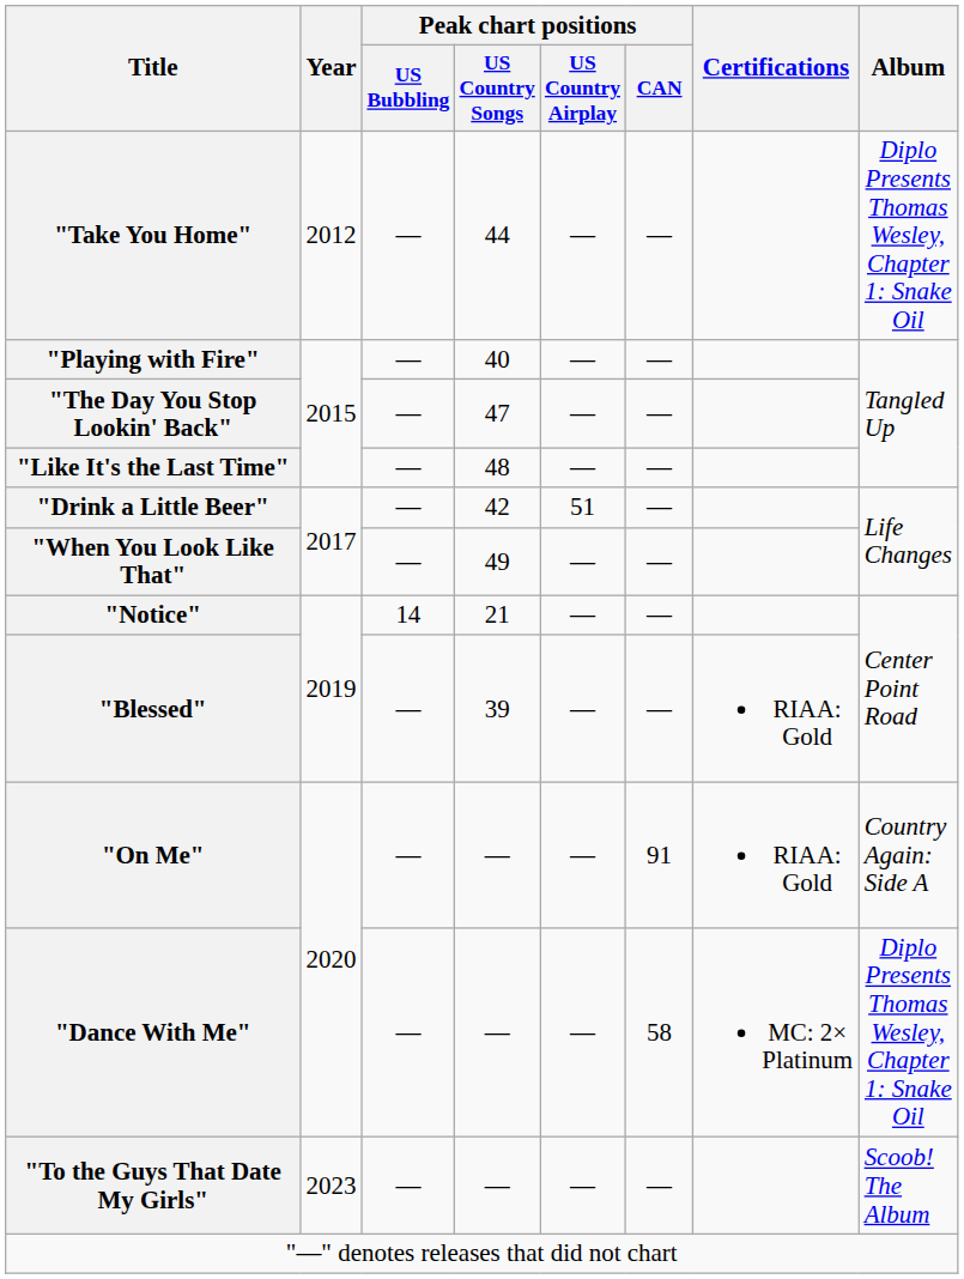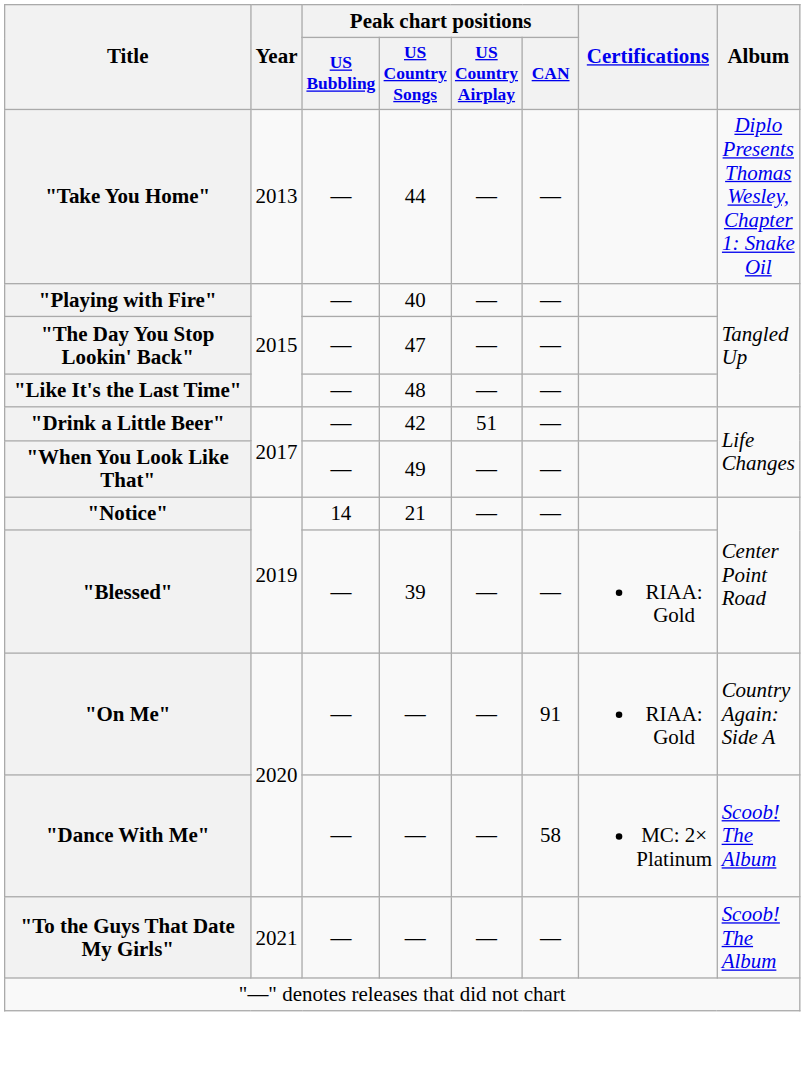"Take You Home" | Year: 2012 -> 2013
"Dance With Me" | Album: Diplo Presents Thomas Wesley, Chapter 1: Snake Oil -> Scoob! The Album
"To the Guys That Date My Girls" | Year: 2023 -> 2021
